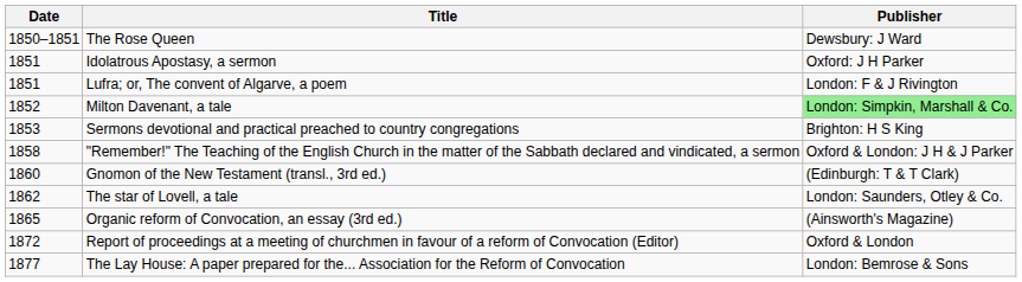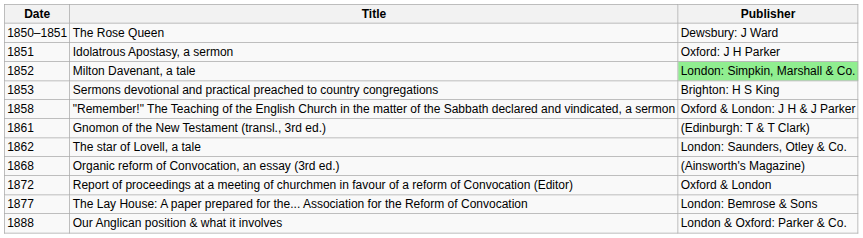- row: 1851 | Lufra; or, The convent of Algarve, a poem | London: F & J Rivington
Gnomon of the New Testament (transl., 3rd ed.) | Date: 1860 -> 1861
Organic reform of Convocation, an essay (3rd ed.) | Date: 1865 -> 1868
+ row: 1888 | Our Anglican position & what it involves | London & Oxford: Parker & Co.
